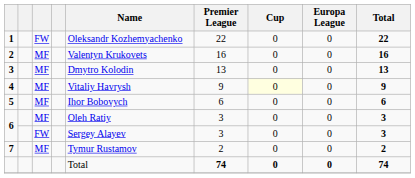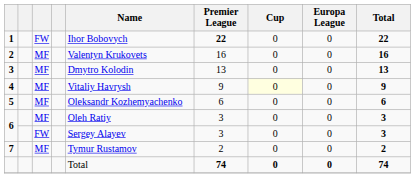1 | Name: Oleksandr Kozhemyachenko -> Ihor Bobovych
1 | Premier League: normal -> bold
5 | Name: Ihor Bobovych -> Oleksandr Kozhemyachenko
